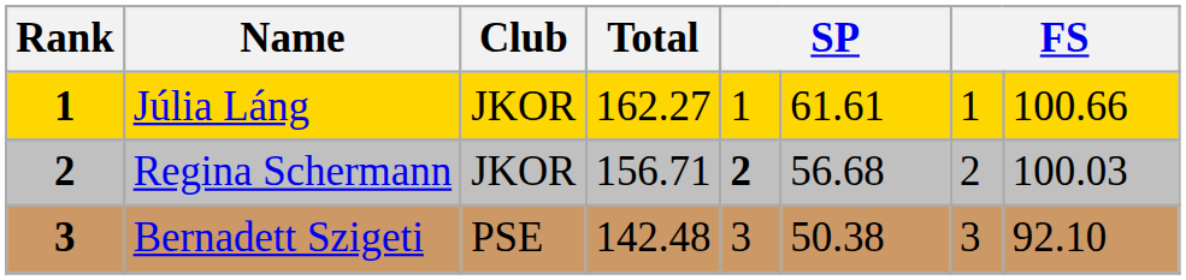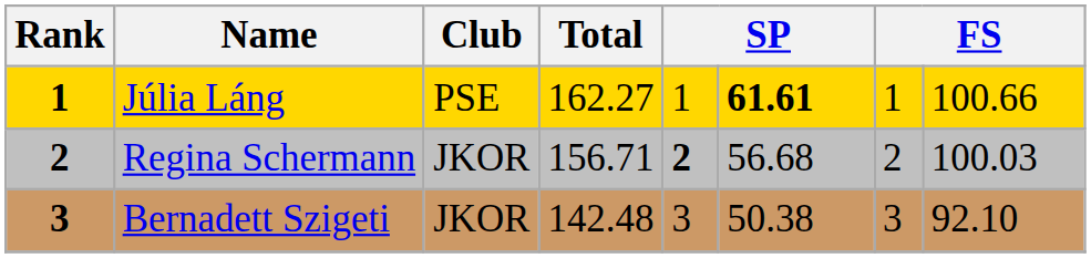Júlia Láng | Club: JKOR -> PSE
Júlia Láng | column 6: normal -> bold
Bernadett Szigeti | Club: PSE -> JKOR
